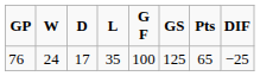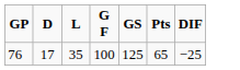- column: W | 24
